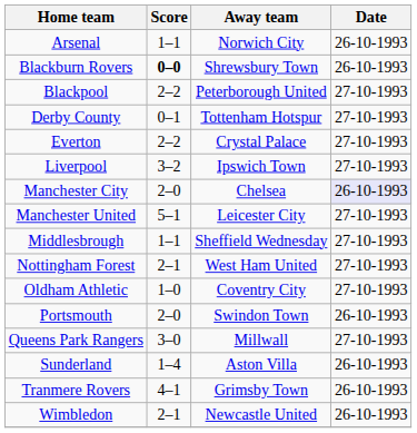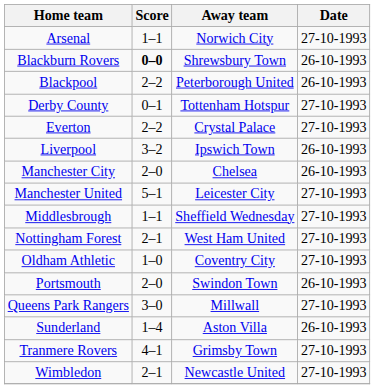Arsenal | Date: 26-10-1993 -> 27-10-1993
Blackpool | Date: 27-10-1993 -> 26-10-1993
Liverpool | Date: 27-10-1993 -> 26-10-1993
Manchester City | Date: lavender background -> no background
Tranmere Rovers | Date: 26-10-1993 -> 27-10-1993
Wimbledon | Date: 26-10-1993 -> 27-10-1993
